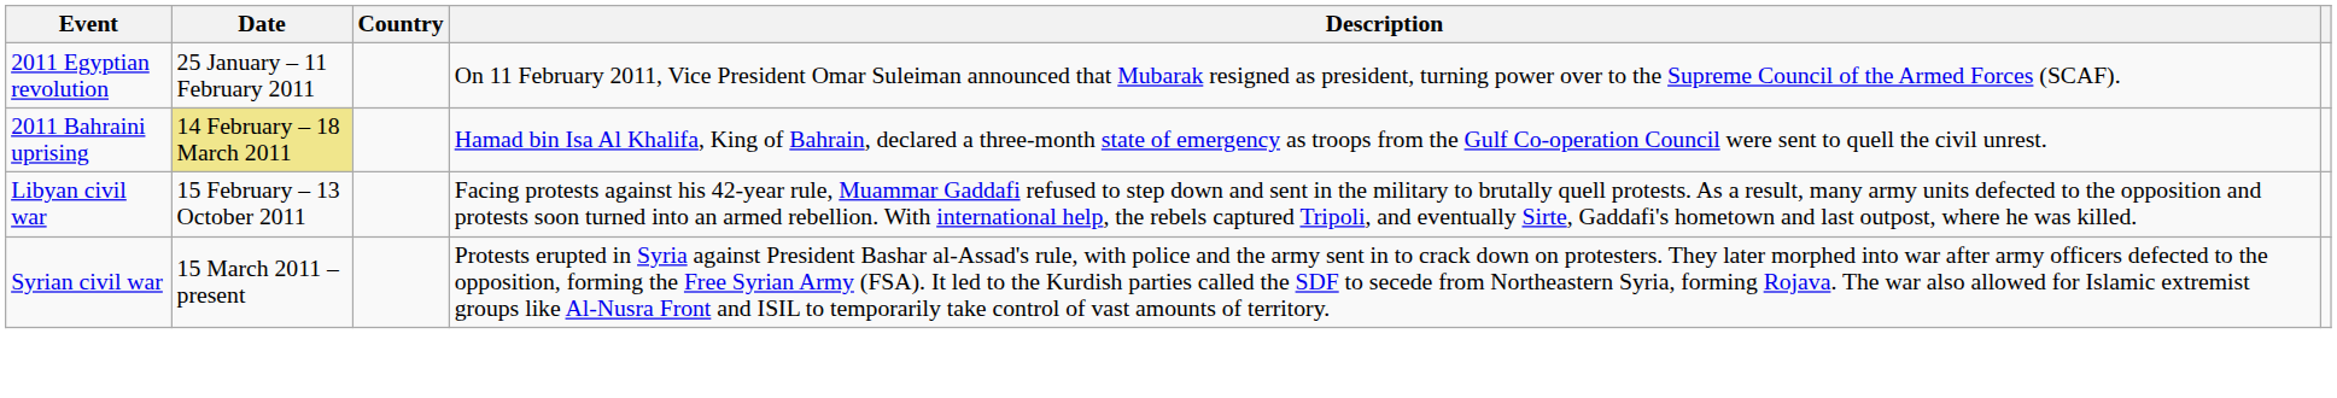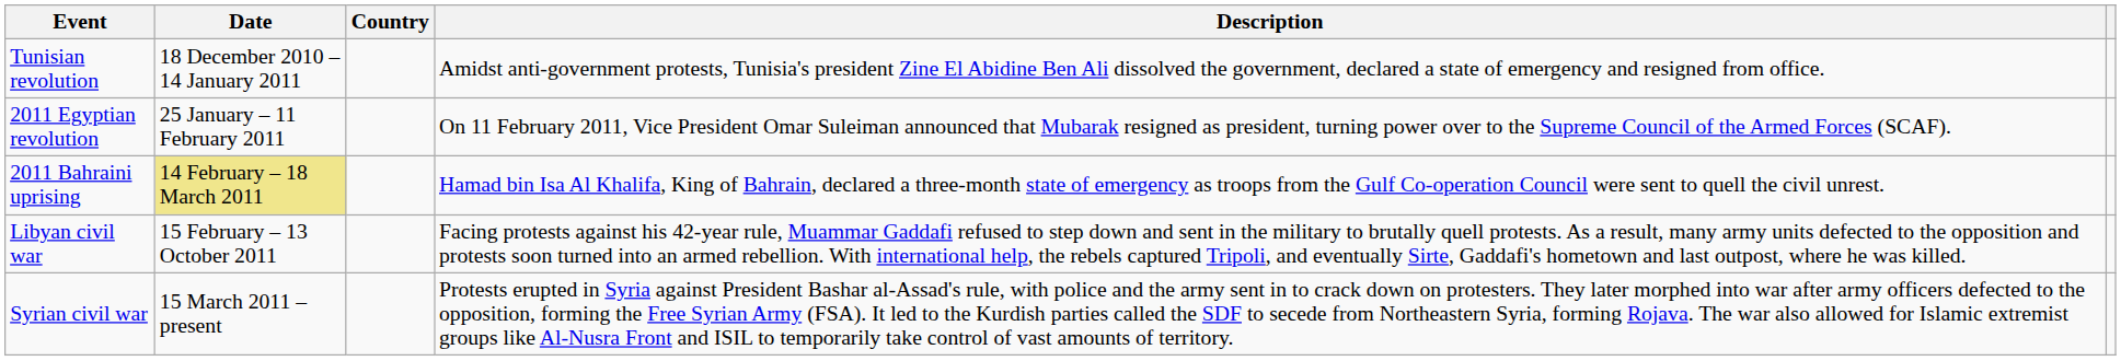+ row: Tunisian revolution | 18 December 2010 – 14 January 2011 | Amidst anti-government protests, Tunisia's president Zine El Abidine Ben Ali dissolved the government, declared a state of emergency and resigned from office.
